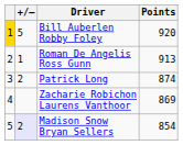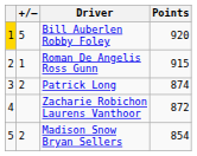Roman De Angelis Ross Gunn | Points: 913 -> 915
Zacharie Robichon Laurens Vanthoor | Points: 869 -> 872
Madison Snow Bryan Sellers | +/–: lavender background -> no background
